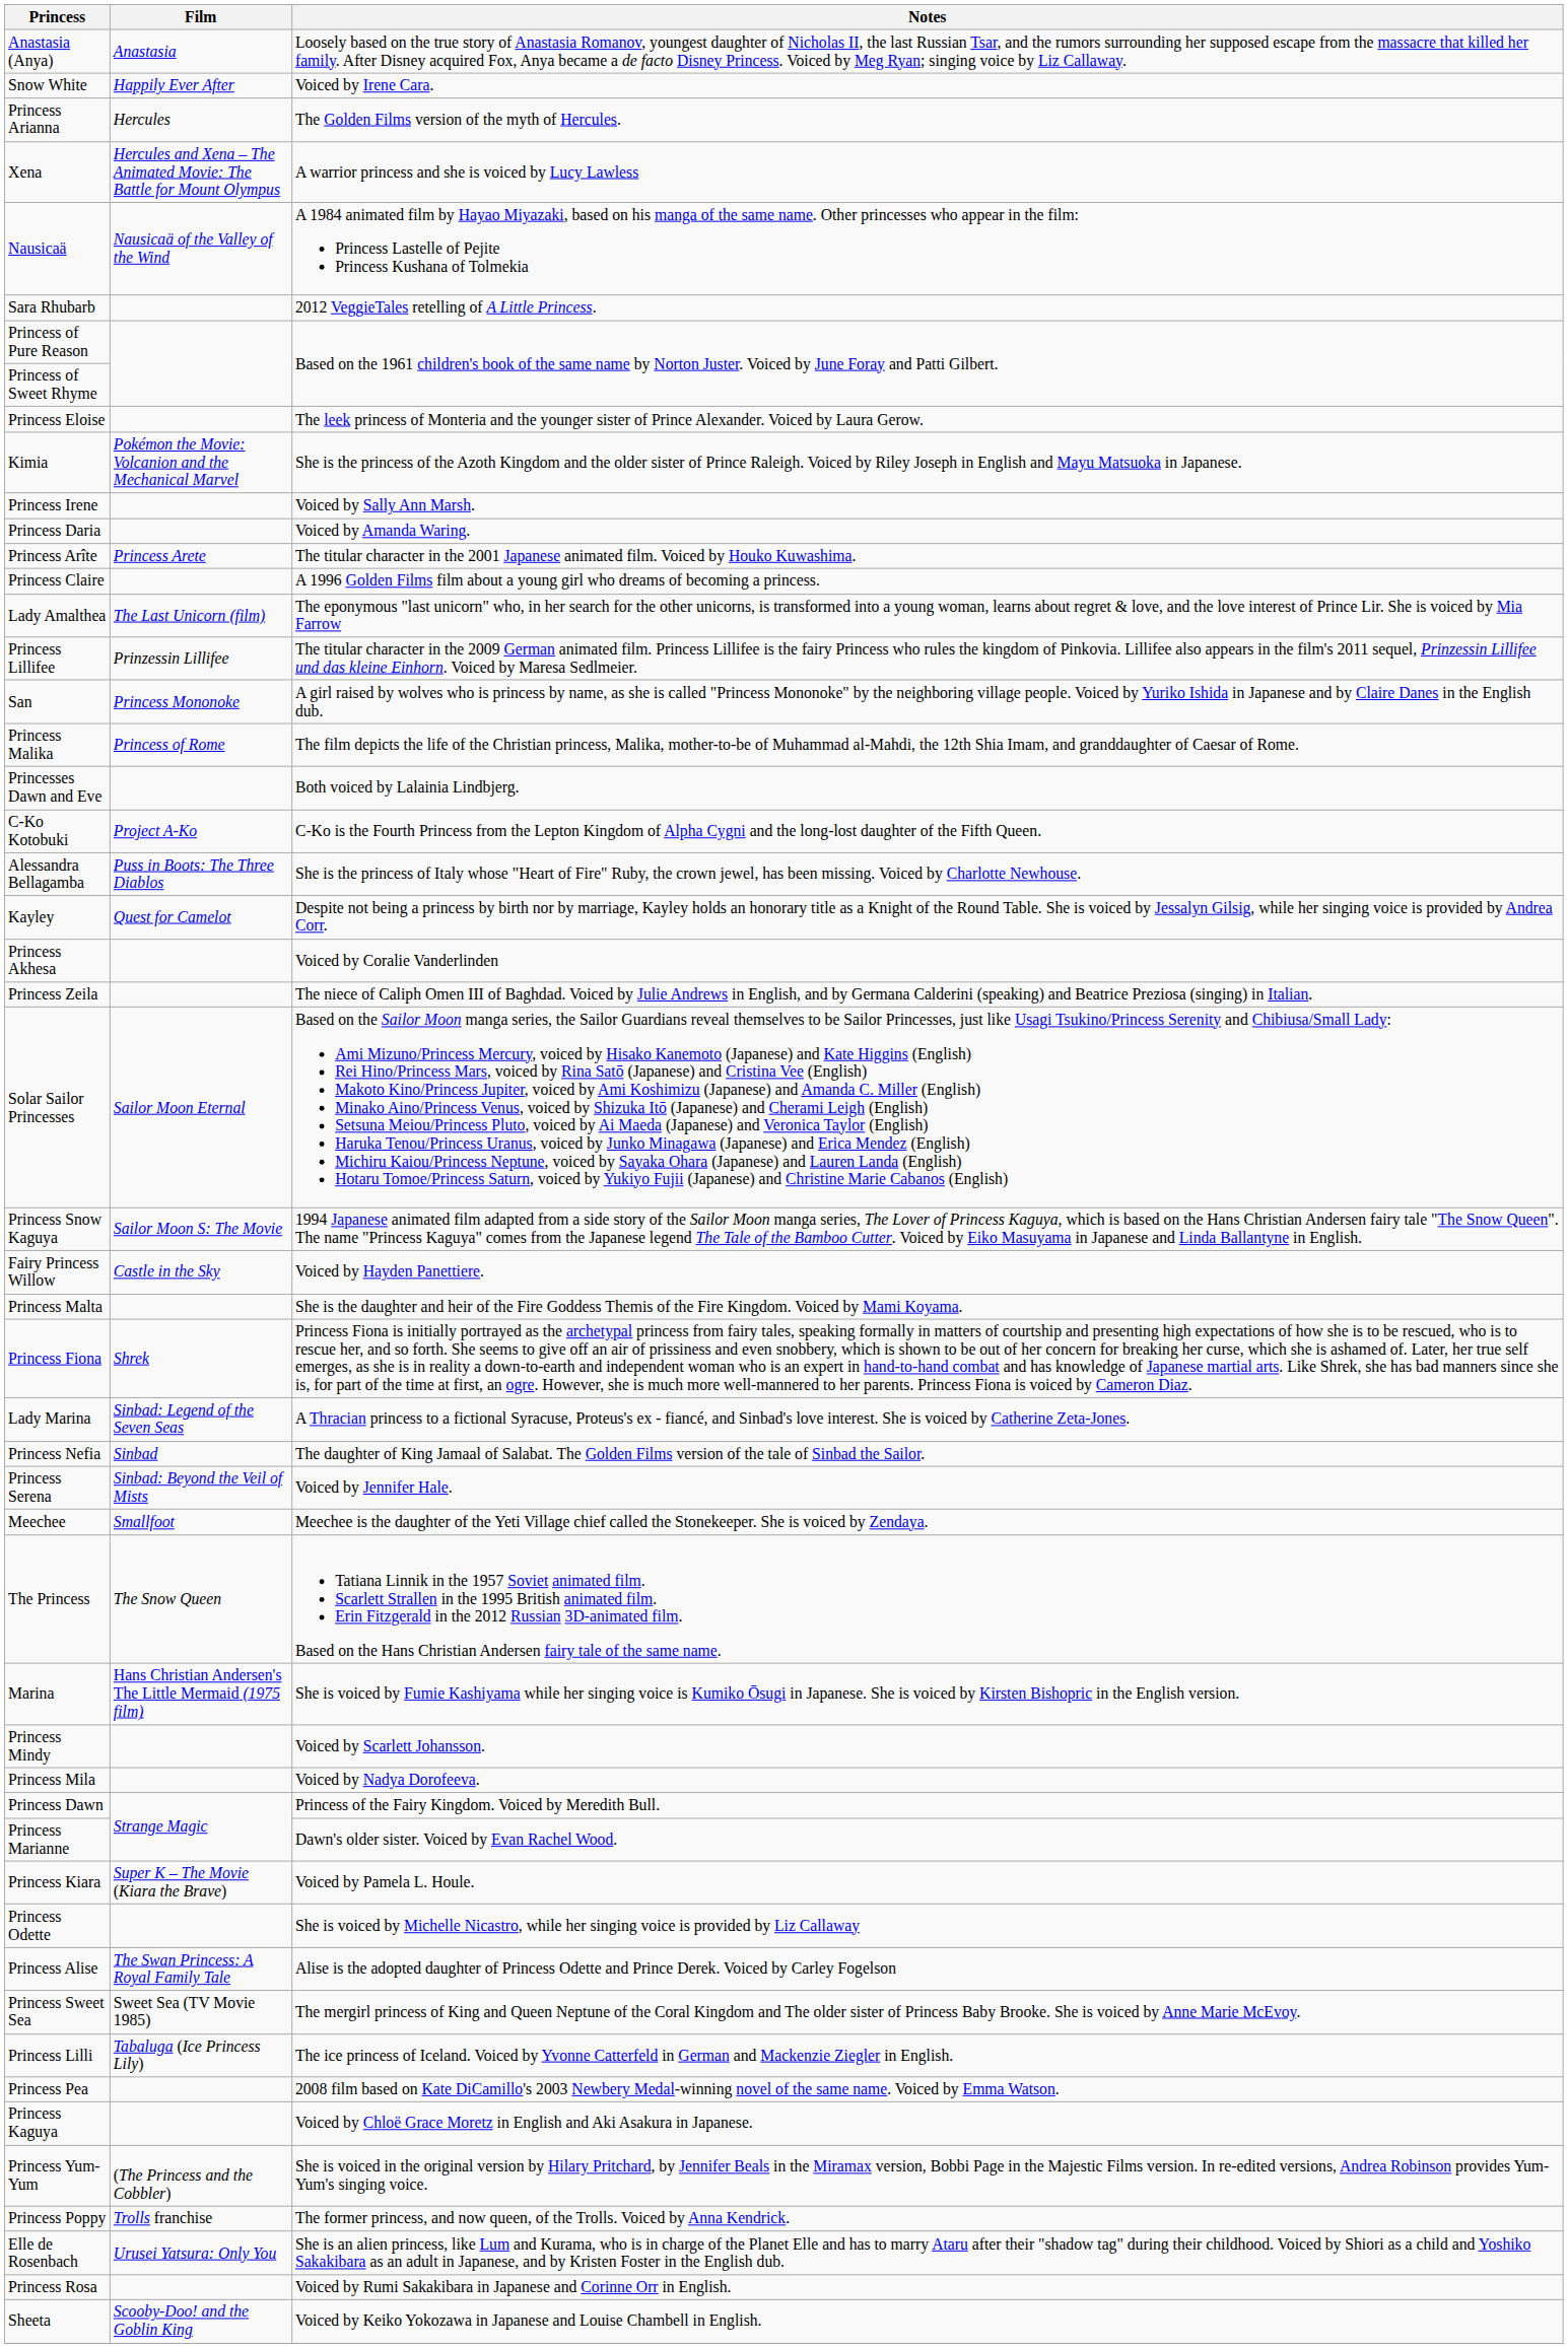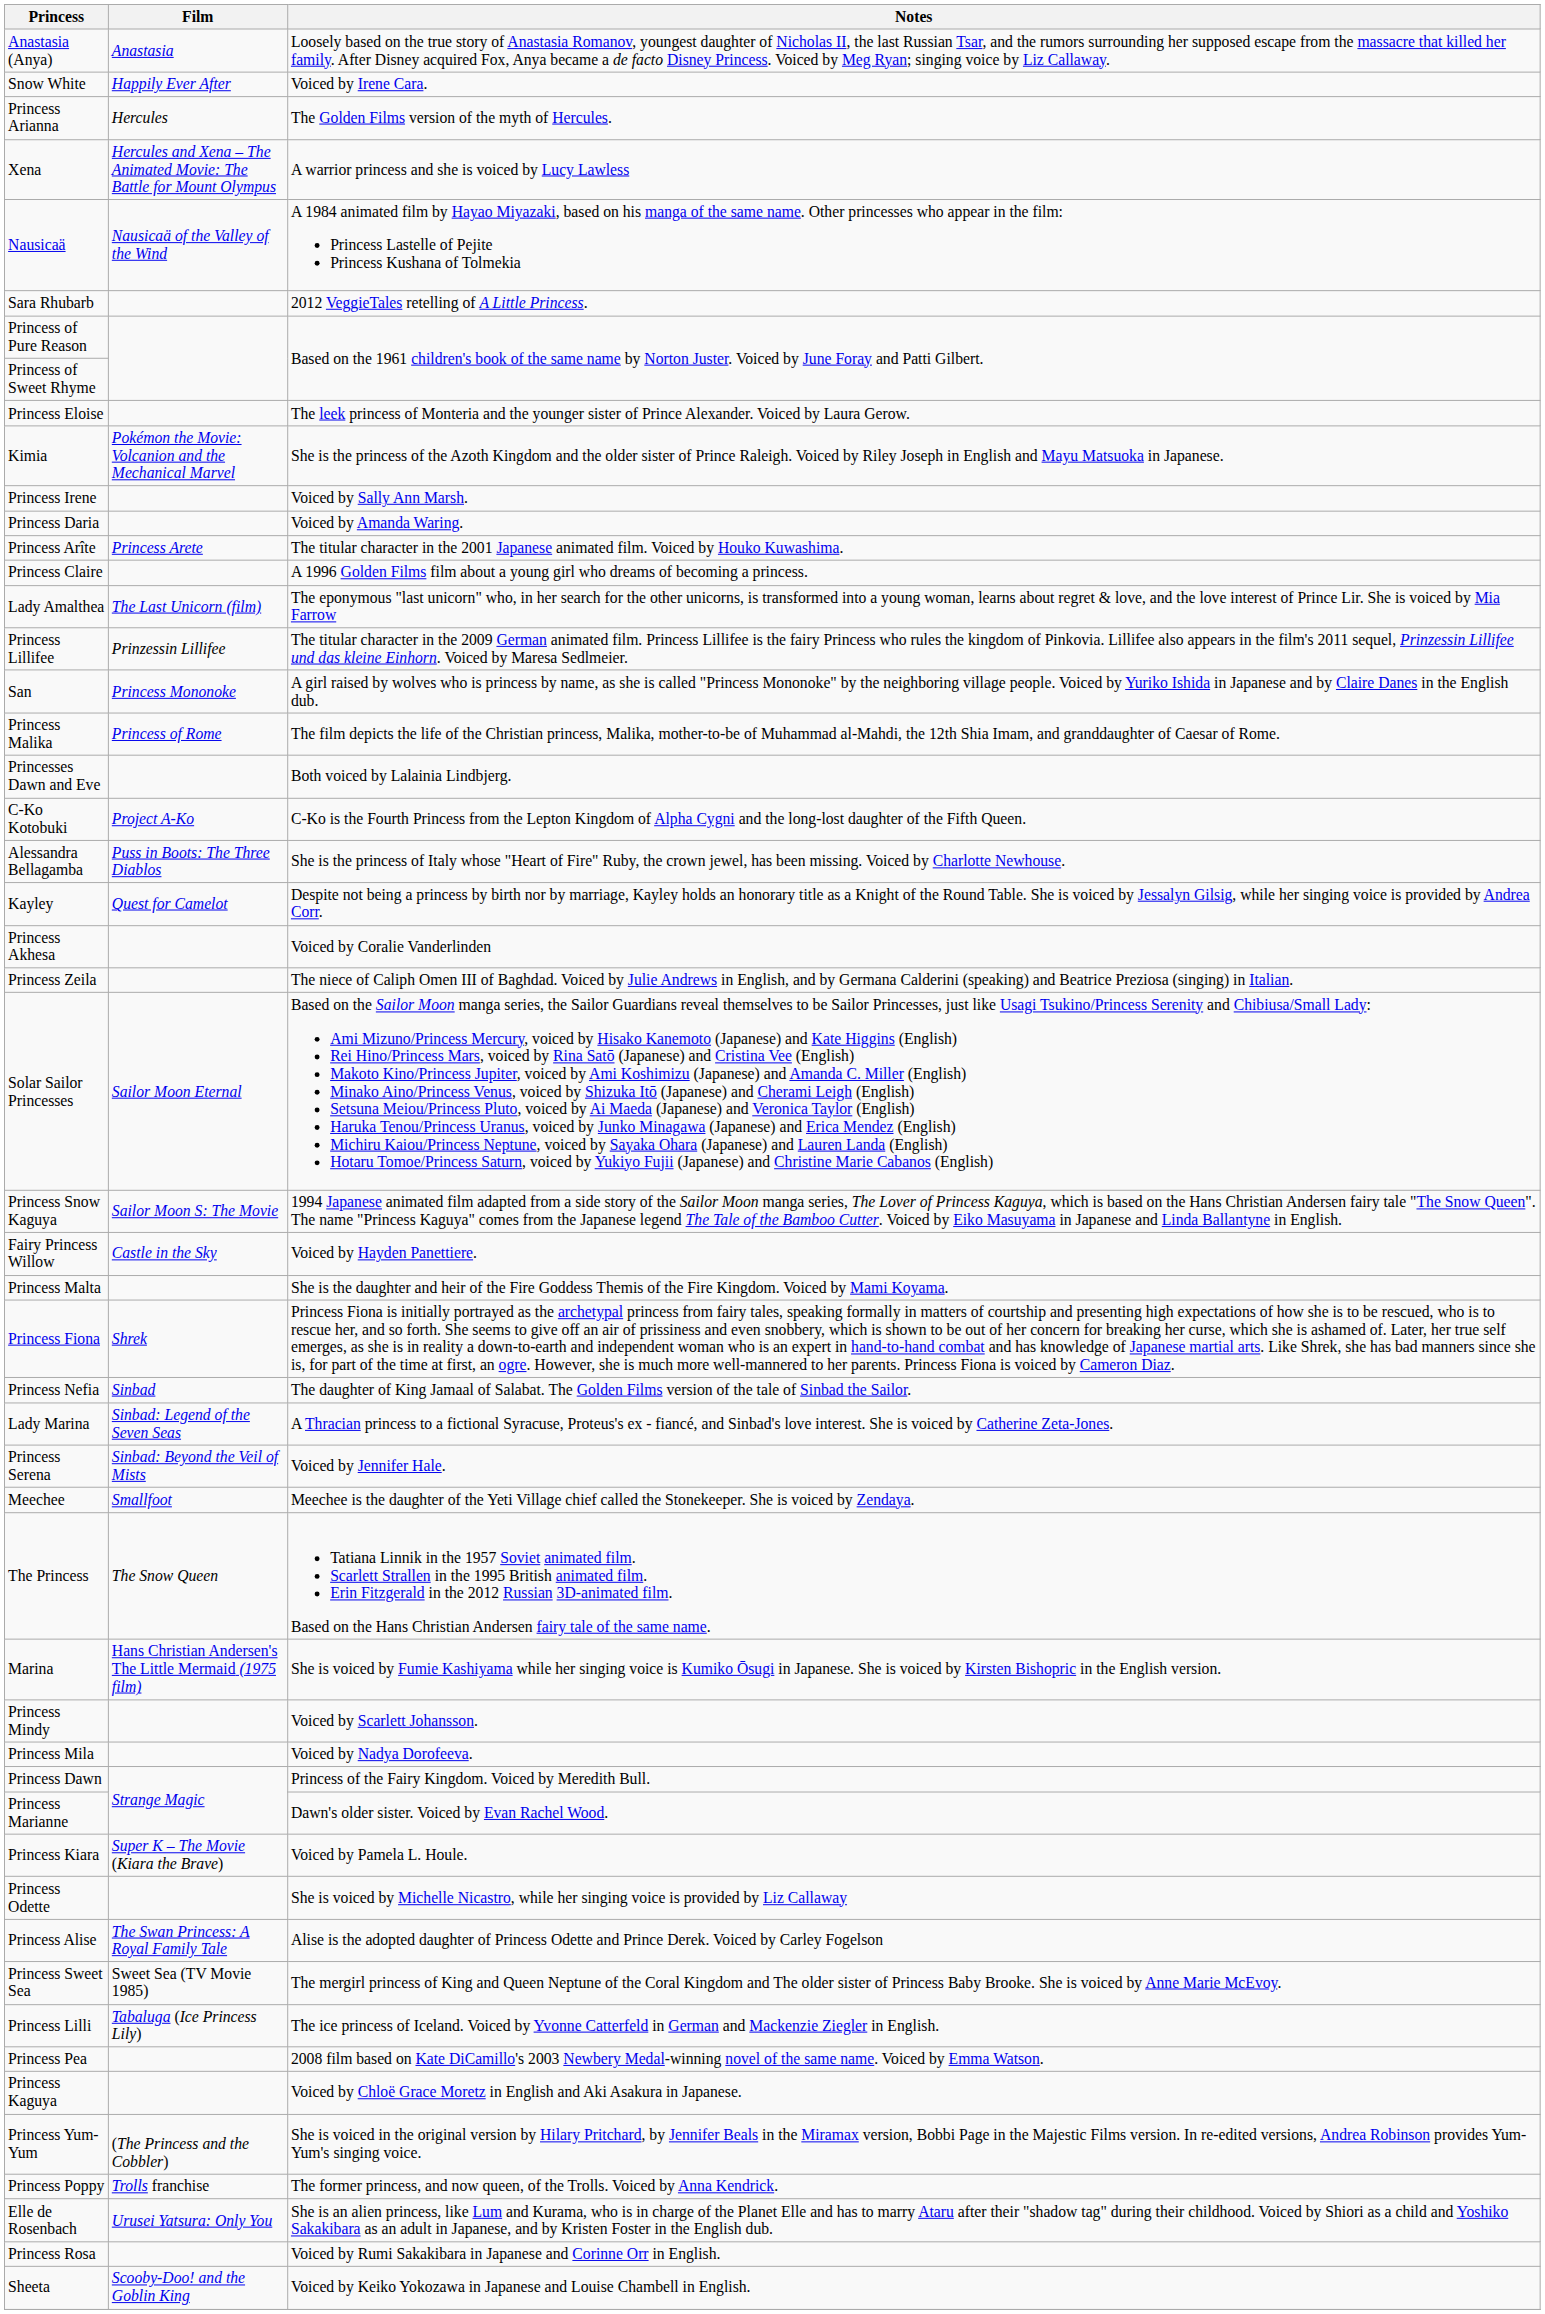rows swapped: Lady Marina <-> Princess Nefia
